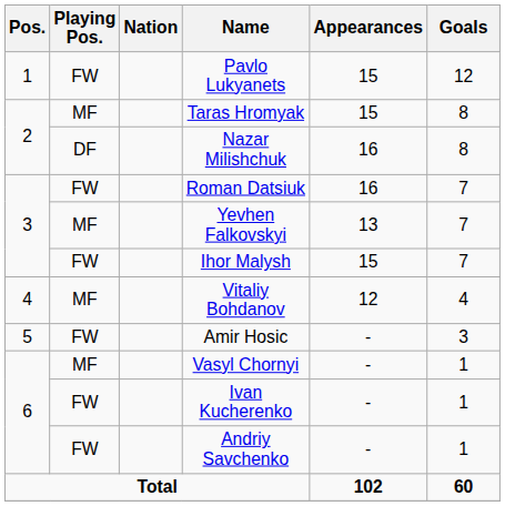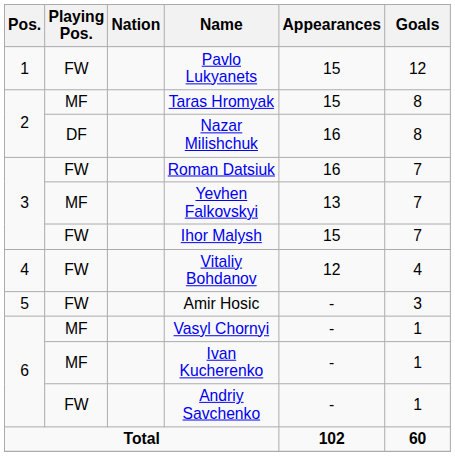Vitaliy Bohdanov | Playing Pos.: MF -> FW
Ivan Kucherenko | Playing Pos.: FW -> MF
